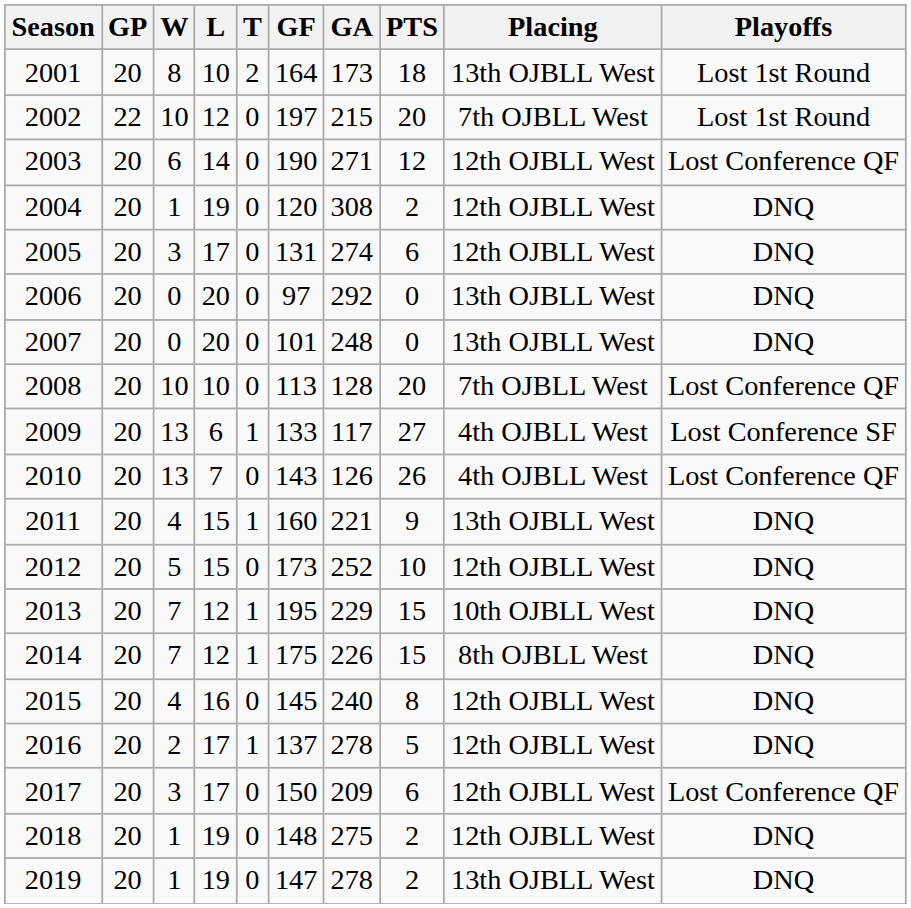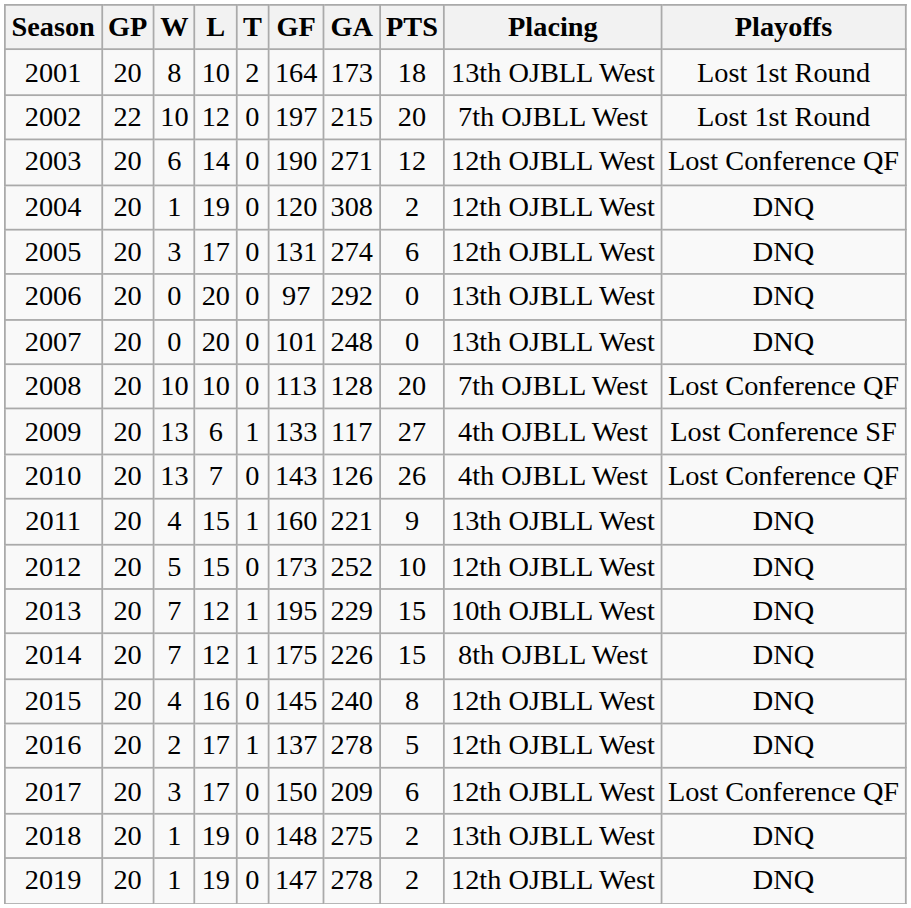2018 | Placing: 12th OJBLL West -> 13th OJBLL West
2019 | Placing: 13th OJBLL West -> 12th OJBLL West
